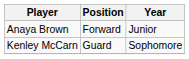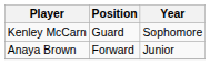rows swapped: Anaya Brown <-> Kenley McCarn
